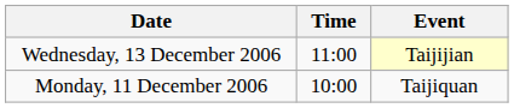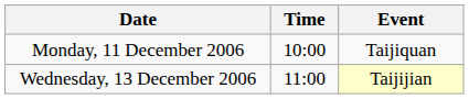rows swapped: Monday, 11 December 2006 <-> Wednesday, 13 December 2006
